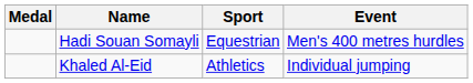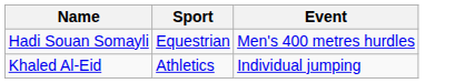- column: Medal
